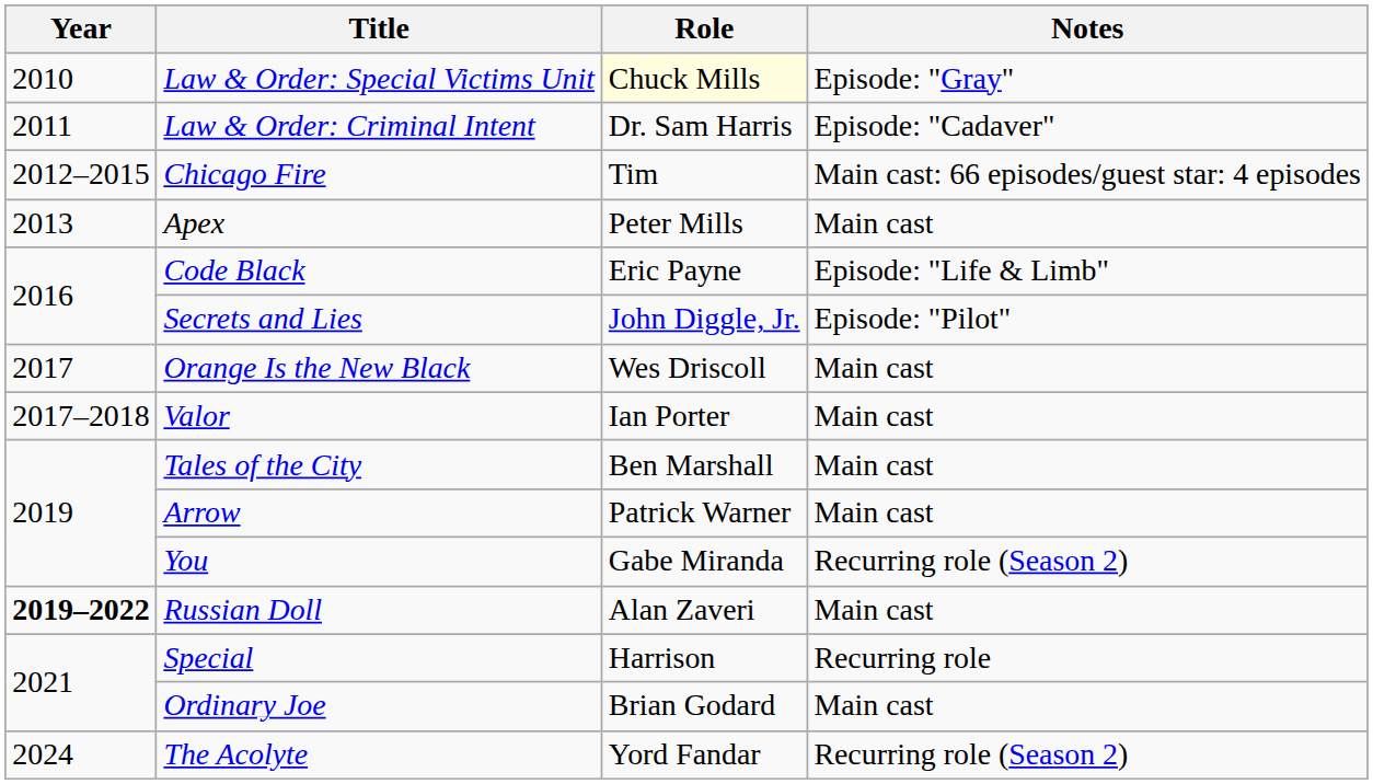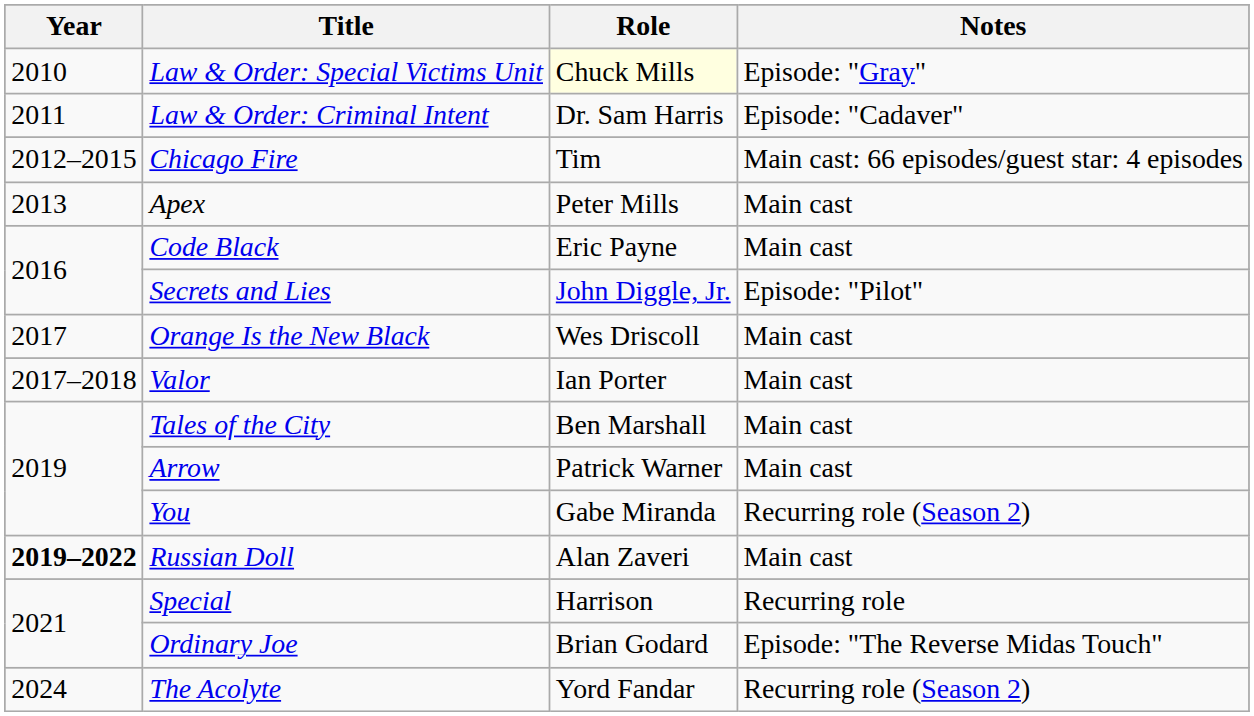Code Black | Notes: Episode: "Life & Limb" -> Main cast
Ordinary Joe | Notes: Main cast -> Episode: "The Reverse Midas Touch"
